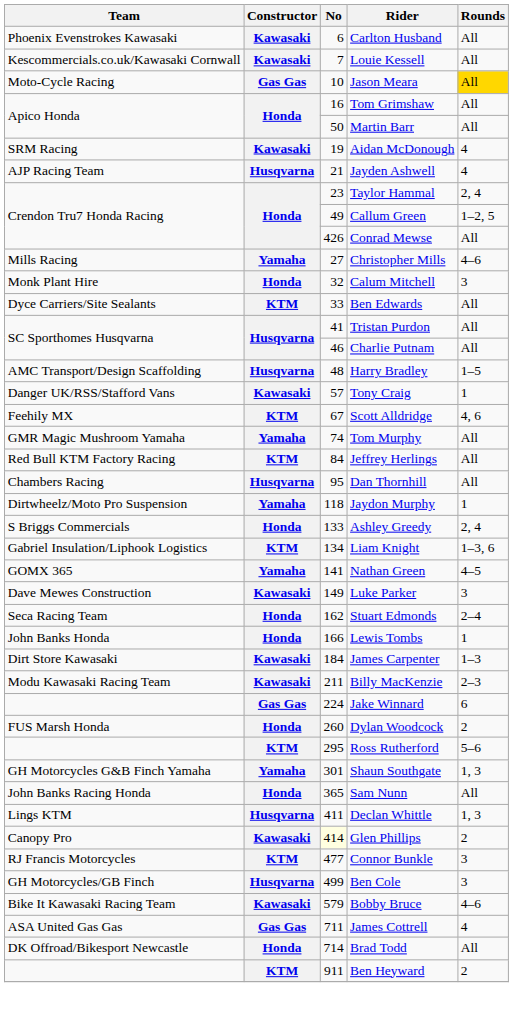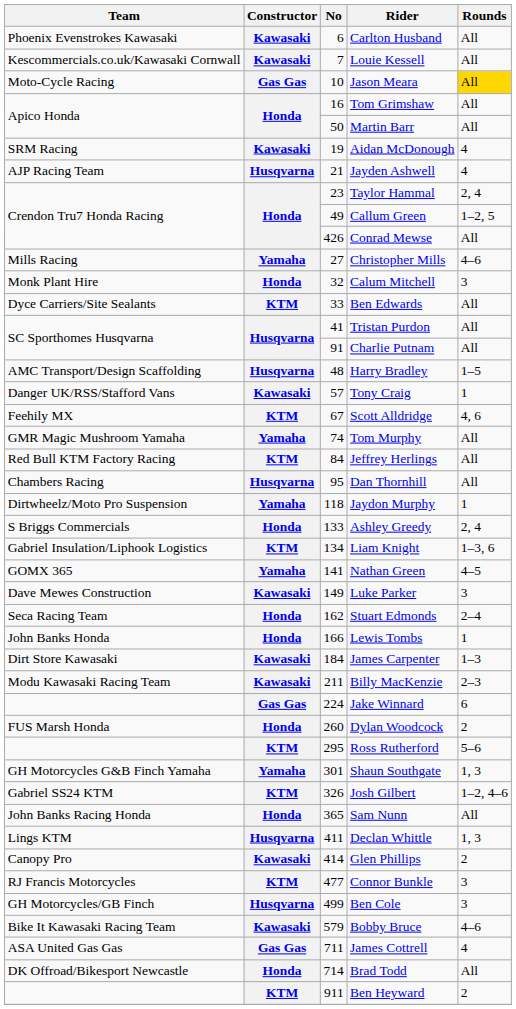Charlie Putnam | No: 46 -> 91
+ row: Gabriel SS24 KTM | KTM | 326 | Josh Gilbert | 1–2, 4–6
Glen Phillips | No: lightyellow background -> no background
